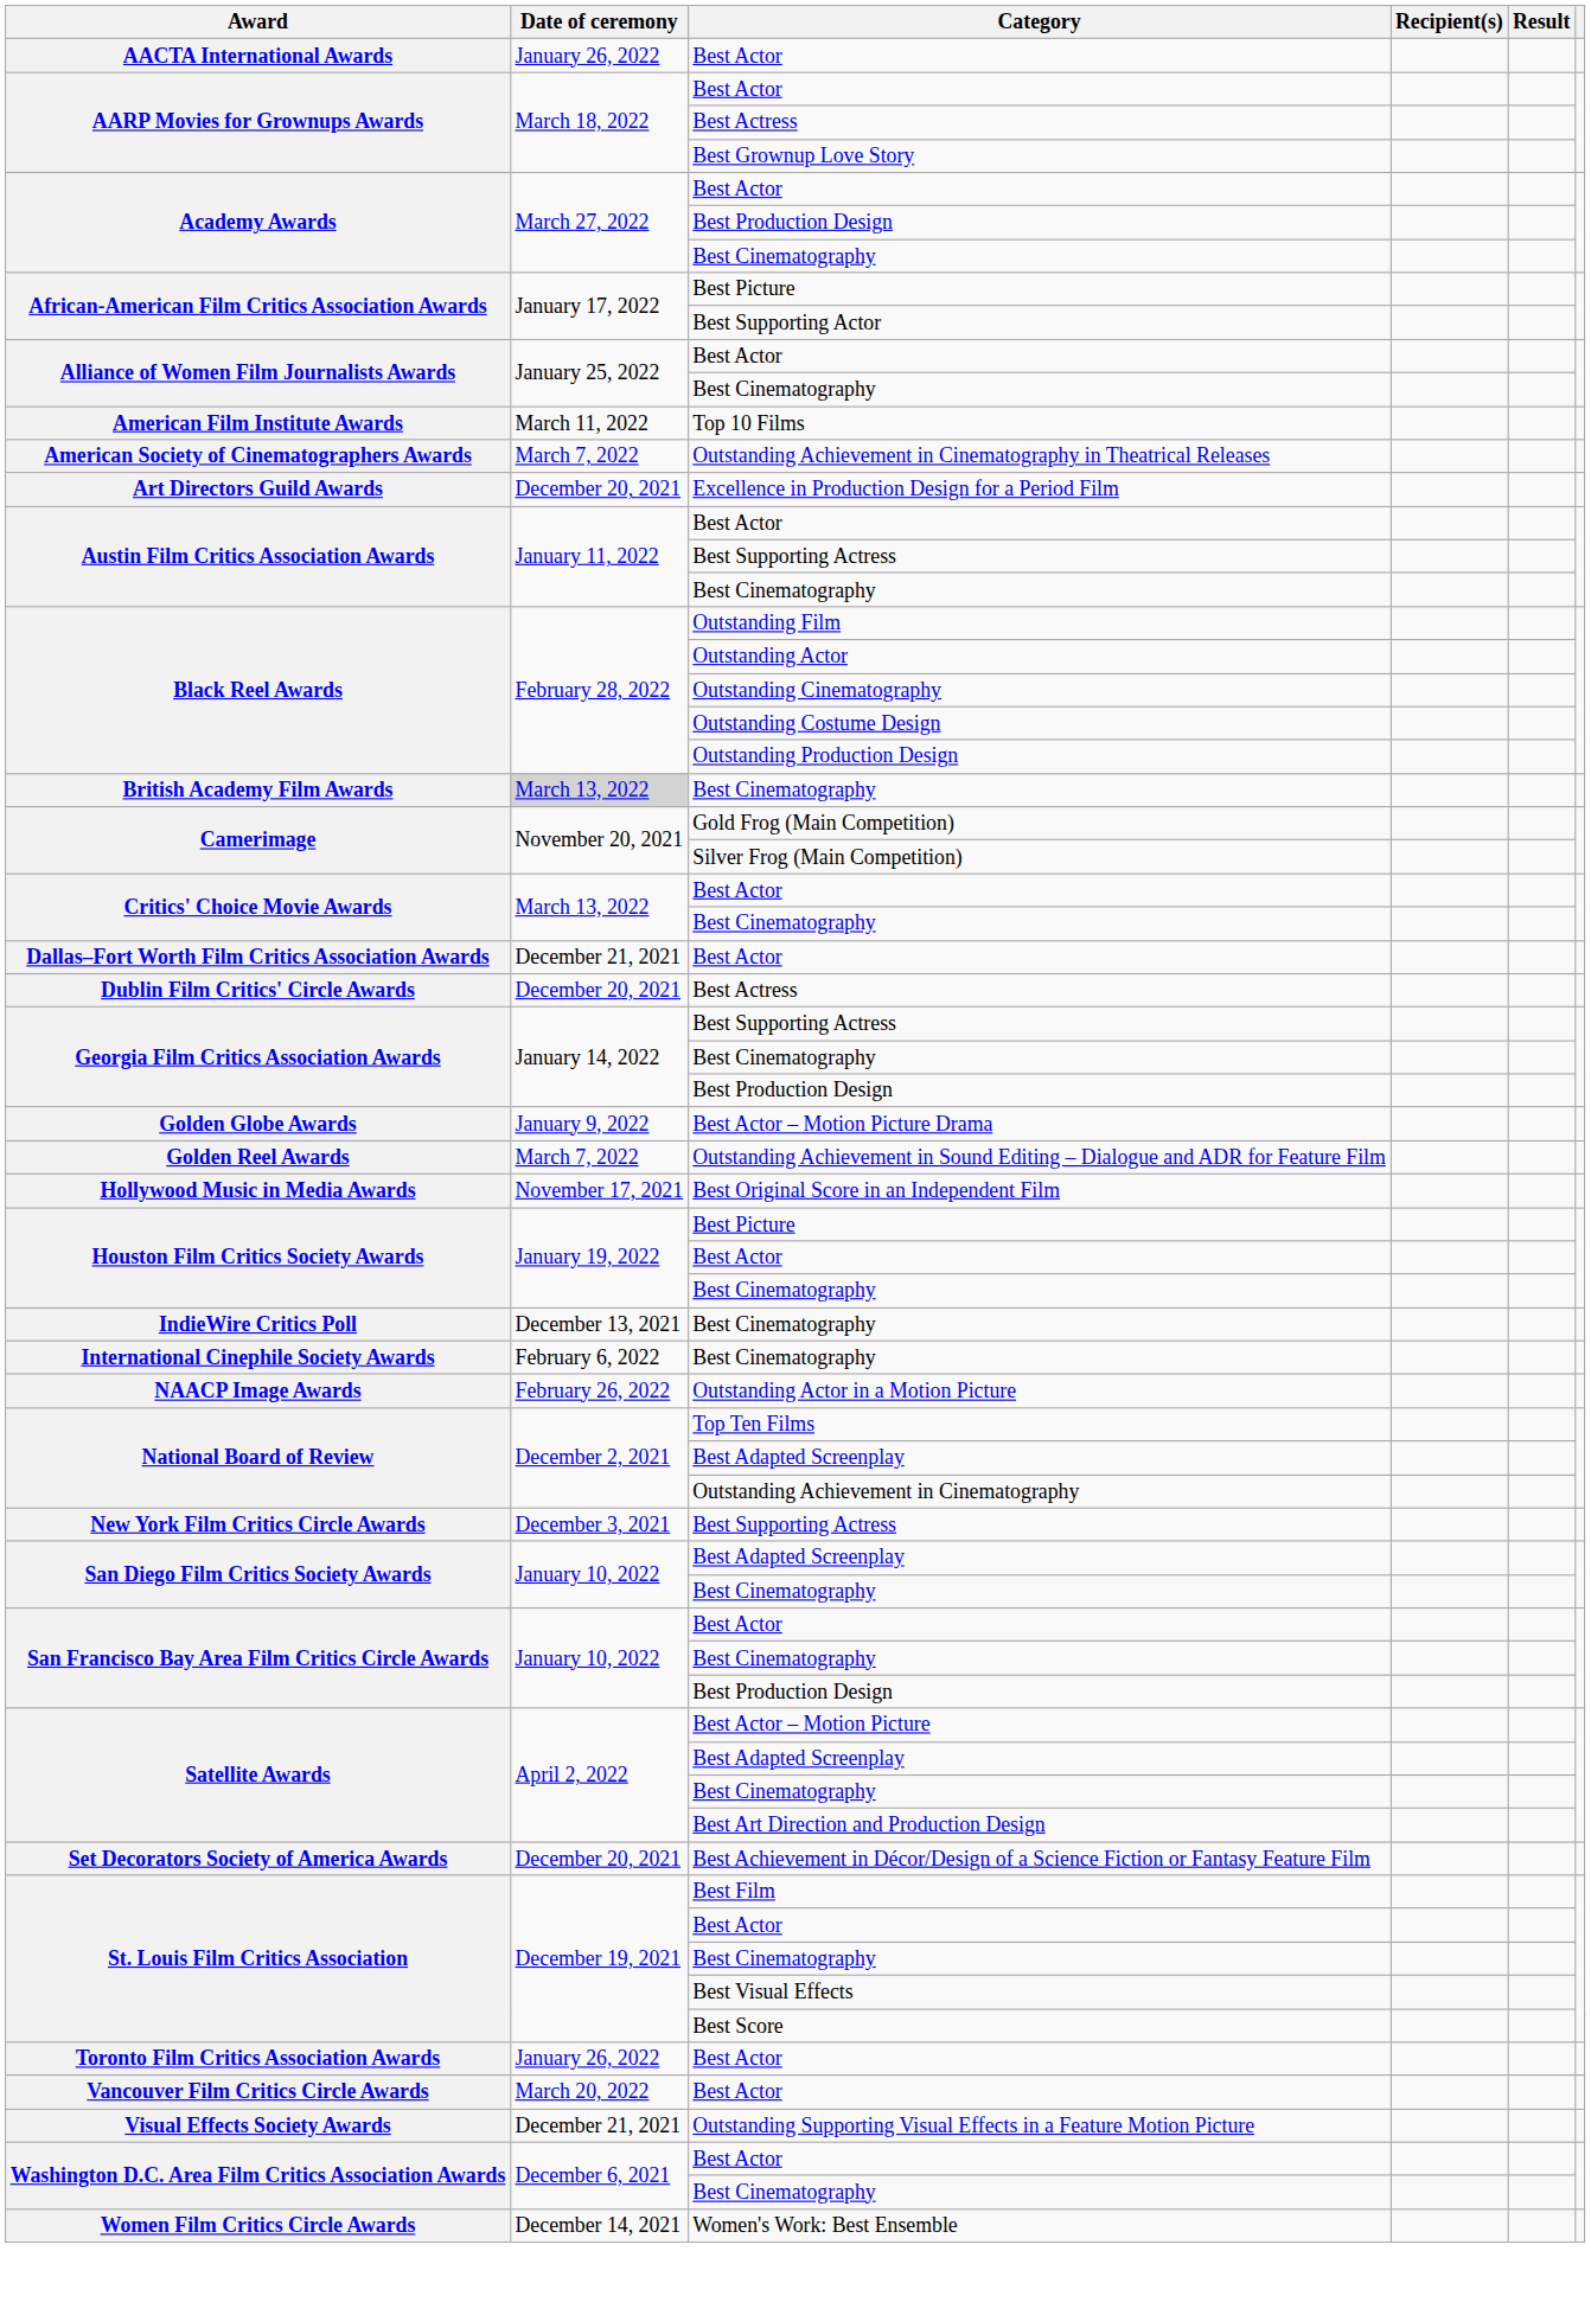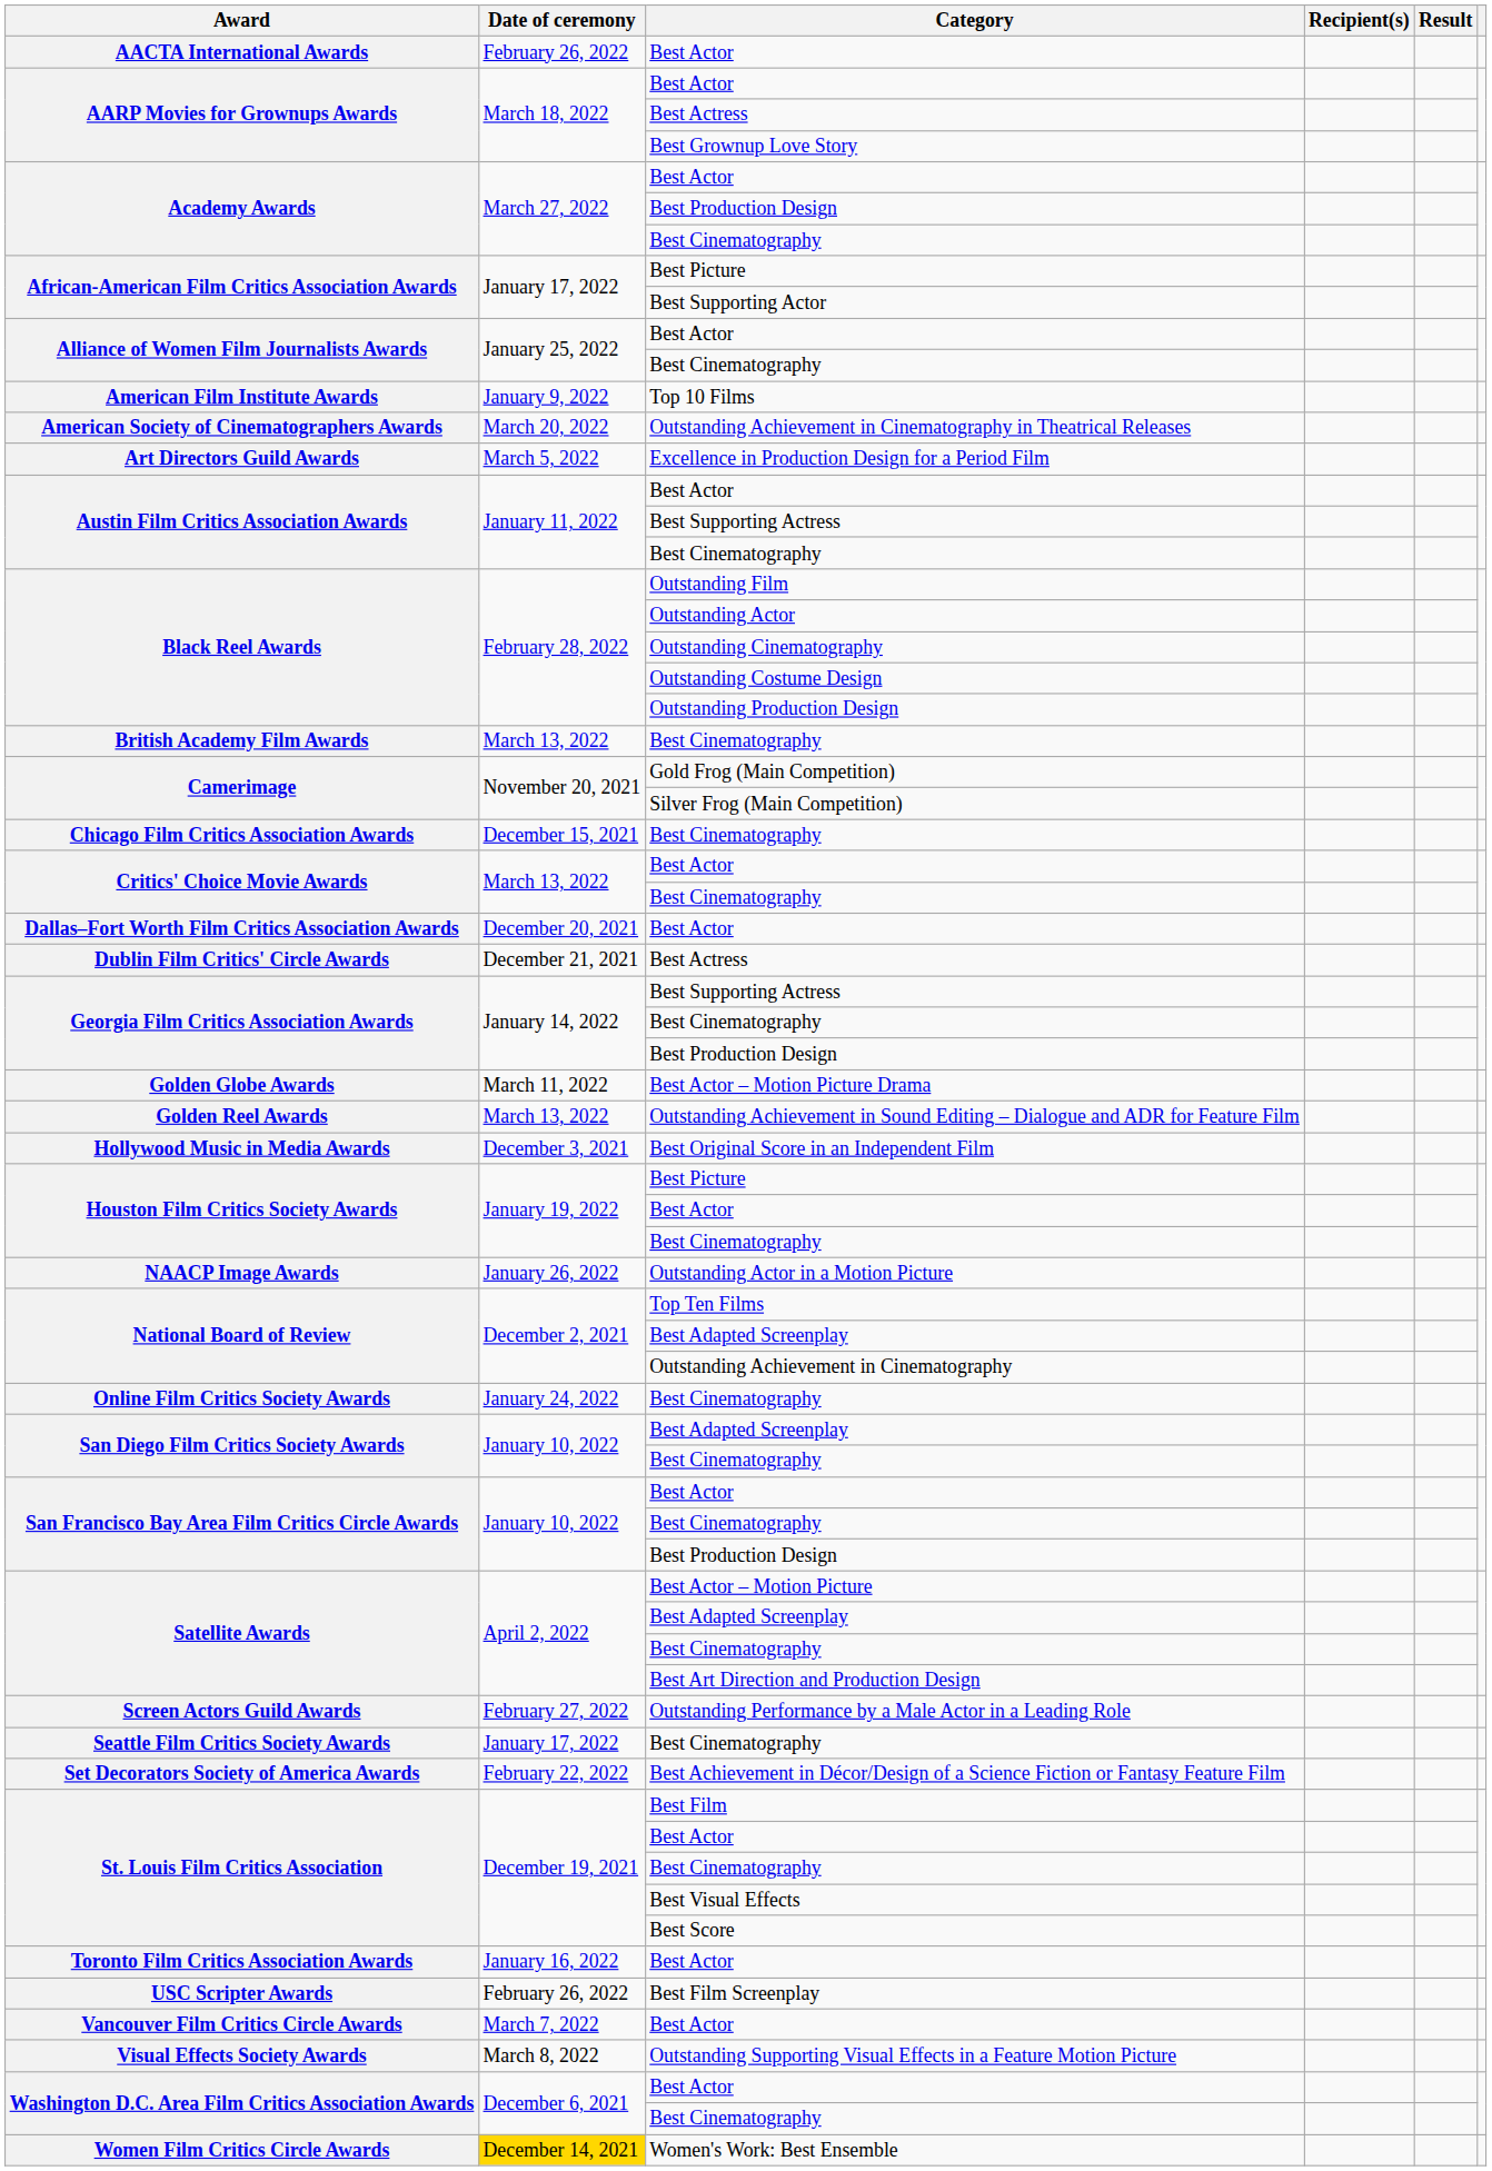AACTA International Awards | Date of ceremony: January 26, 2022 -> February 26, 2022
American Film Institute Awards | Date of ceremony: March 11, 2022 -> January 9, 2022
American Society of Cinematographers Awards | Date of ceremony: March 7, 2022 -> March 20, 2022
Art Directors Guild Awards | Date of ceremony: December 20, 2021 -> March 5, 2022
British Academy Film Awards | Date of ceremony: lightgrey background -> no background
+ row: Chicago Film Critics Association Awards | December 15, 2021 | Best Cinematography
Dallas–Fort Worth Film Critics Association Awards | Date of ceremony: December 21, 2021 -> December 20, 2021
Dublin Film Critics' Circle Awards | Date of ceremony: December 20, 2021 -> December 21, 2021
Golden Globe Awards | Date of ceremony: January 9, 2022 -> March 11, 2022
Golden Reel Awards | Date of ceremony: March 7, 2022 -> March 13, 2022
Hollywood Music in Media Awards | Date of ceremony: November 17, 2021 -> December 3, 2021
- row: IndieWire Critics Poll | December 13, 2021 | Best Cinematography
- row: International Cinephile Society Awards | February 6, 2022 | Best Cinematography
NAACP Image Awards | Date of ceremony: February 26, 2022 -> January 26, 2022
- row: New York Film Critics Circle Awards | December 3, 2021 | Best Supporting Actress
+ row: Online Film Critics Society Awards | January 24, 2022 | Best Cinematography
+ row: Screen Actors Guild Awards | February 27, 2022 | Outstanding Performance by a Male Actor in a Leading Role
+ row: Seattle Film Critics Society Awards | January 17, 2022 | Best Cinematography
Set Decorators Society of America Awards | Date of ceremony: December 20, 2021 -> February 22, 2022
Toronto Film Critics Association Awards | Date of ceremony: January 26, 2022 -> January 16, 2022
+ row: USC Scripter Awards | February 26, 2022 | Best Film Screenplay
Vancouver Film Critics Circle Awards | Date of ceremony: March 20, 2022 -> March 7, 2022
Visual Effects Society Awards | Date of ceremony: December 21, 2021 -> March 8, 2022
Women Film Critics Circle Awards | Date of ceremony: no background -> gold background
